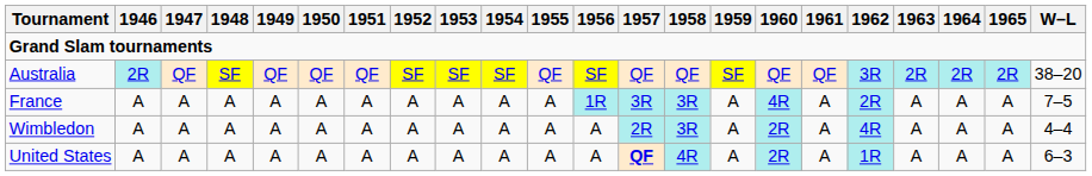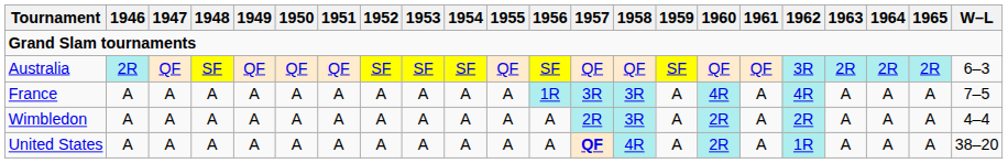Australia | W–L: 38–20 -> 6–3
France | 1962: 2R -> 4R
Wimbledon | 1962: 4R -> 2R
United States | W–L: 6–3 -> 38–20
